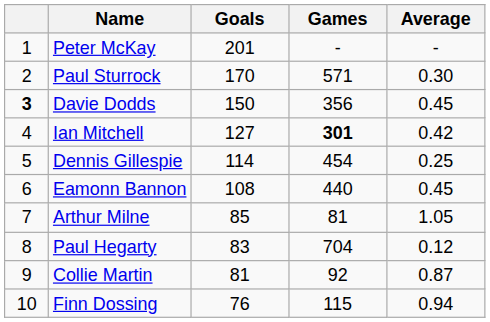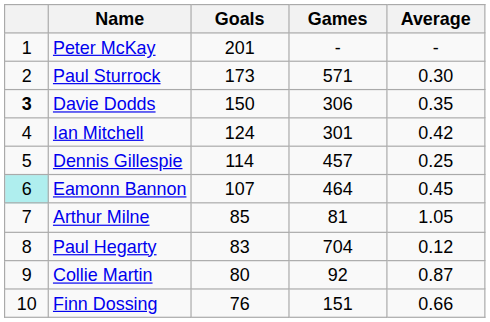Paul Sturrock | Goals: 170 -> 173
Davie Dodds | Games: 356 -> 306
Davie Dodds | Average: 0.45 -> 0.35
Ian Mitchell | Goals: 127 -> 124
Ian Mitchell | Games: bold -> normal
Dennis Gillespie | Games: 454 -> 457
Eamonn Bannon | column 1: no background -> paleturquoise background
Eamonn Bannon | Goals: 108 -> 107
Eamonn Bannon | Games: 440 -> 464
Collie Martin | Goals: 81 -> 80
Finn Dossing | Games: 115 -> 151
Finn Dossing | Average: 0.94 -> 0.66
